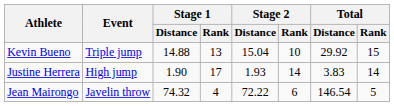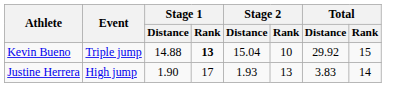Kevin Bueno | Stage 1 / Rank: normal -> bold
Justine Herrera | Stage 2 / Rank: 14 -> 13
- row: Jean Mairongo | Javelin throw | 74.32 | 4 | 72.22 | 6 | 146.54 | 5
